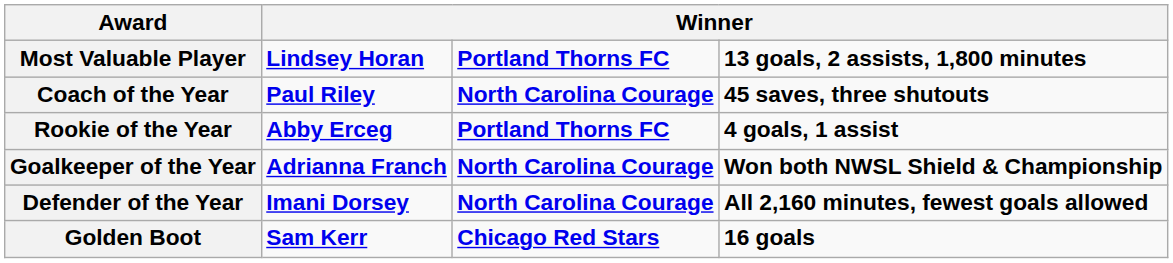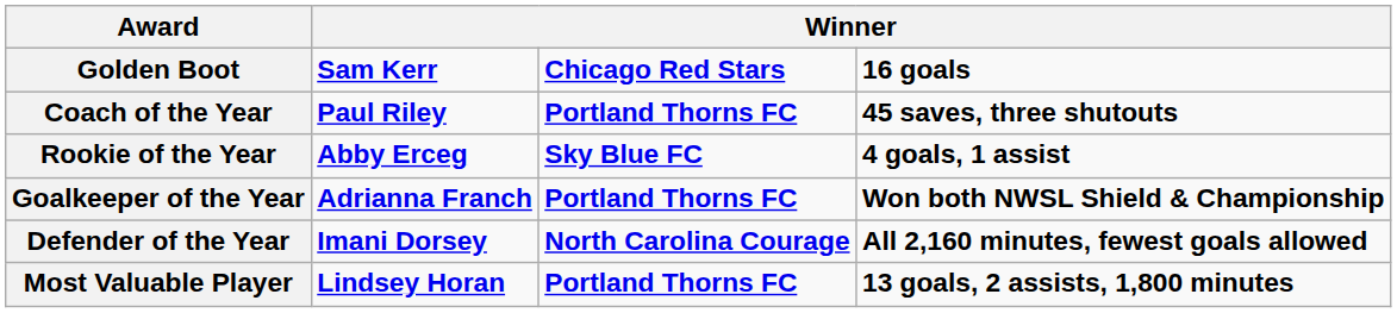rows swapped: Golden Boot <-> Most Valuable Player
Coach of the Year | column 3: North Carolina Courage -> Portland Thorns FC
Rookie of the Year | column 3: Portland Thorns FC -> Sky Blue FC
Goalkeeper of the Year | column 3: North Carolina Courage -> Portland Thorns FC
